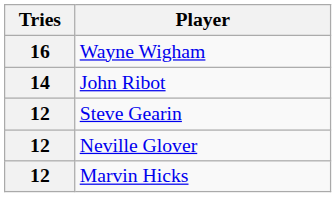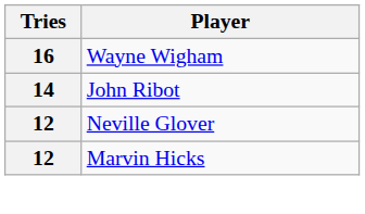- row: 12 | Steve Gearin
